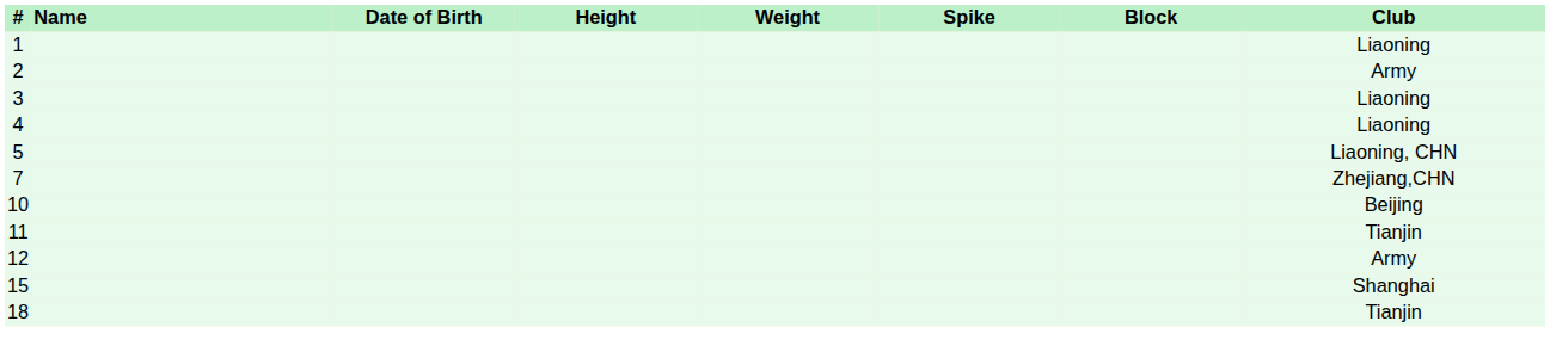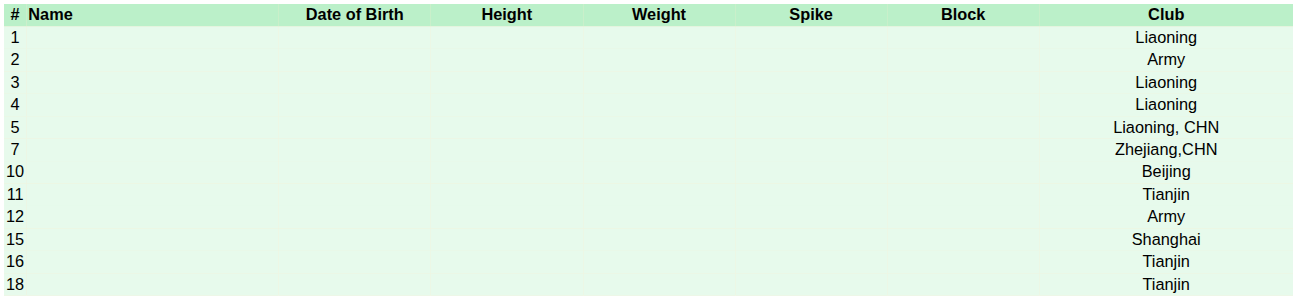+ row: 16 | Tianjin
